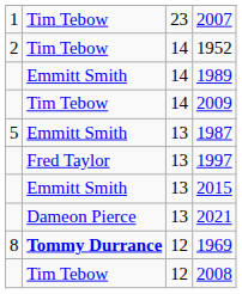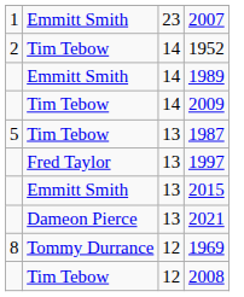2007 | column 2: Tim Tebow -> Emmitt Smith
1987 | column 2: Emmitt Smith -> Tim Tebow
1969 | column 2: bold -> normal
